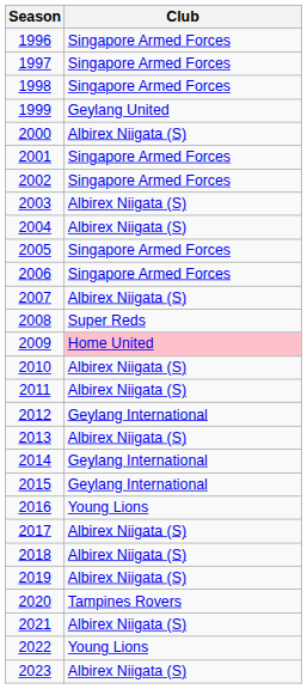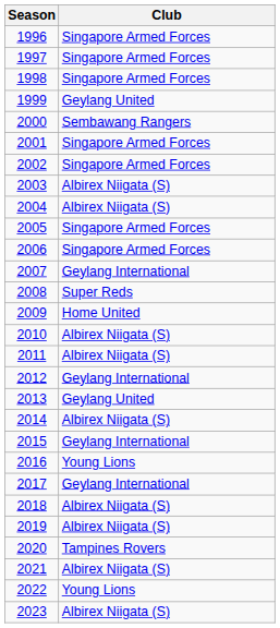2000 | Club: Albirex Niigata (S) -> Sembawang Rangers
2007 | Club: Albirex Niigata (S) -> Geylang International
2009 | Club: pink background -> no background
2013 | Club: Albirex Niigata (S) -> Geylang United
2014 | Club: Geylang International -> Albirex Niigata (S)
2017 | Club: Albirex Niigata (S) -> Geylang International
